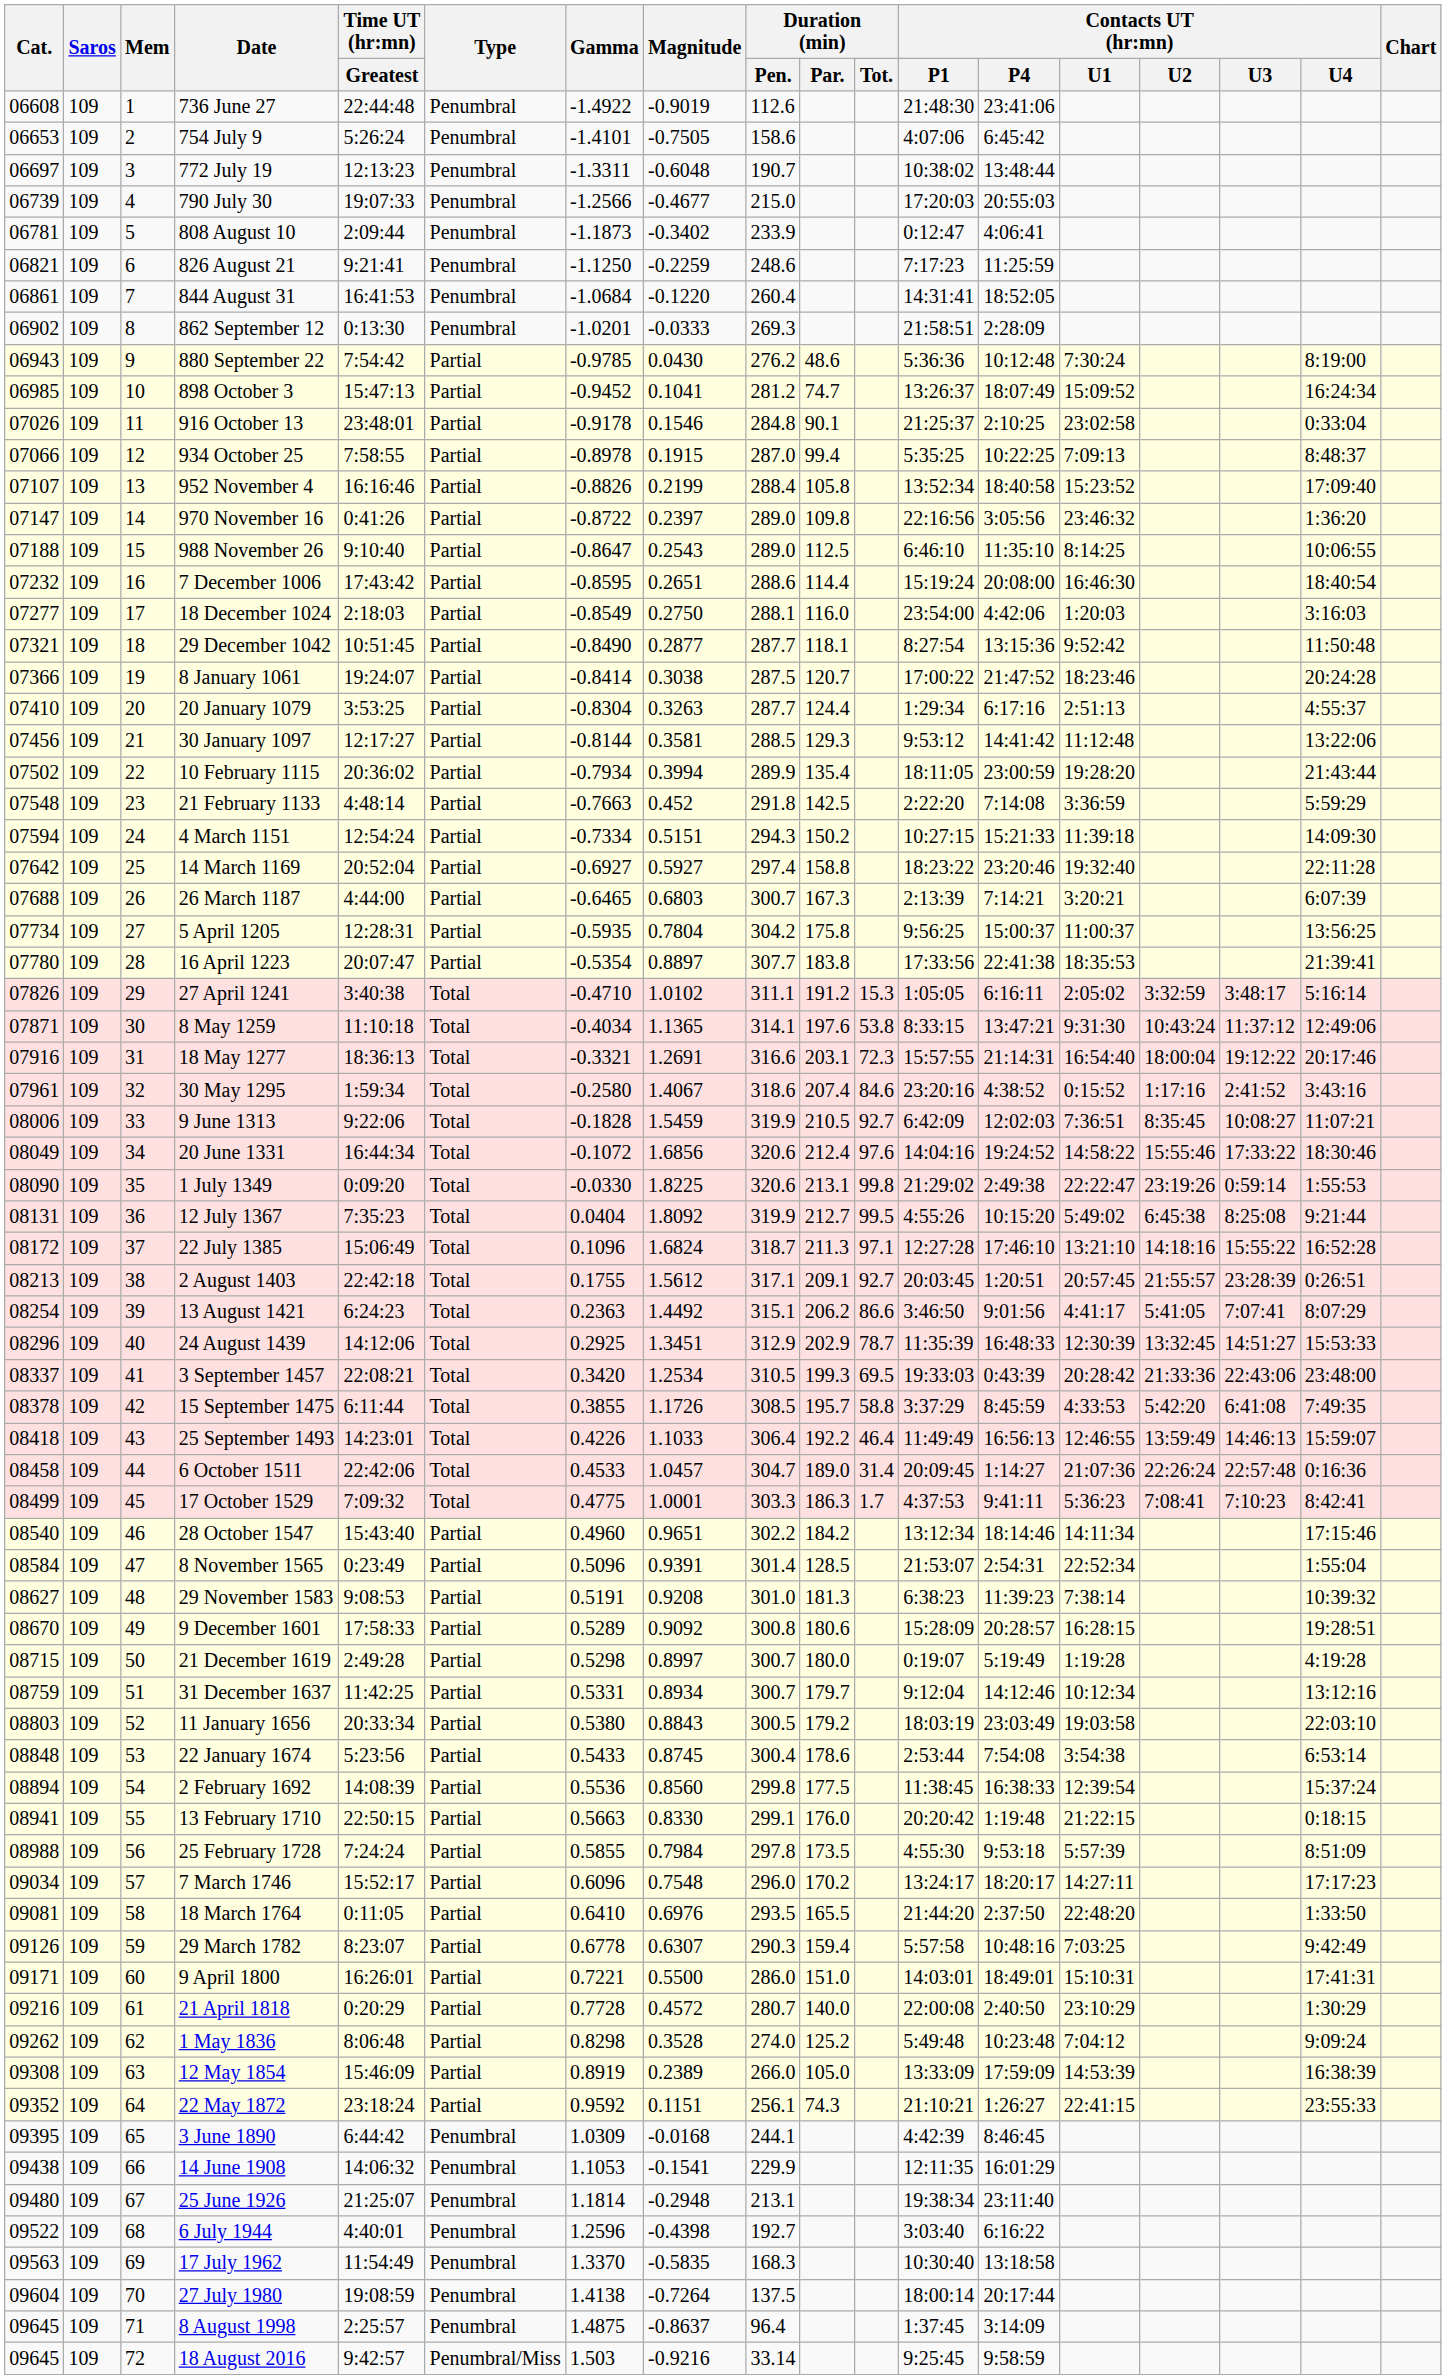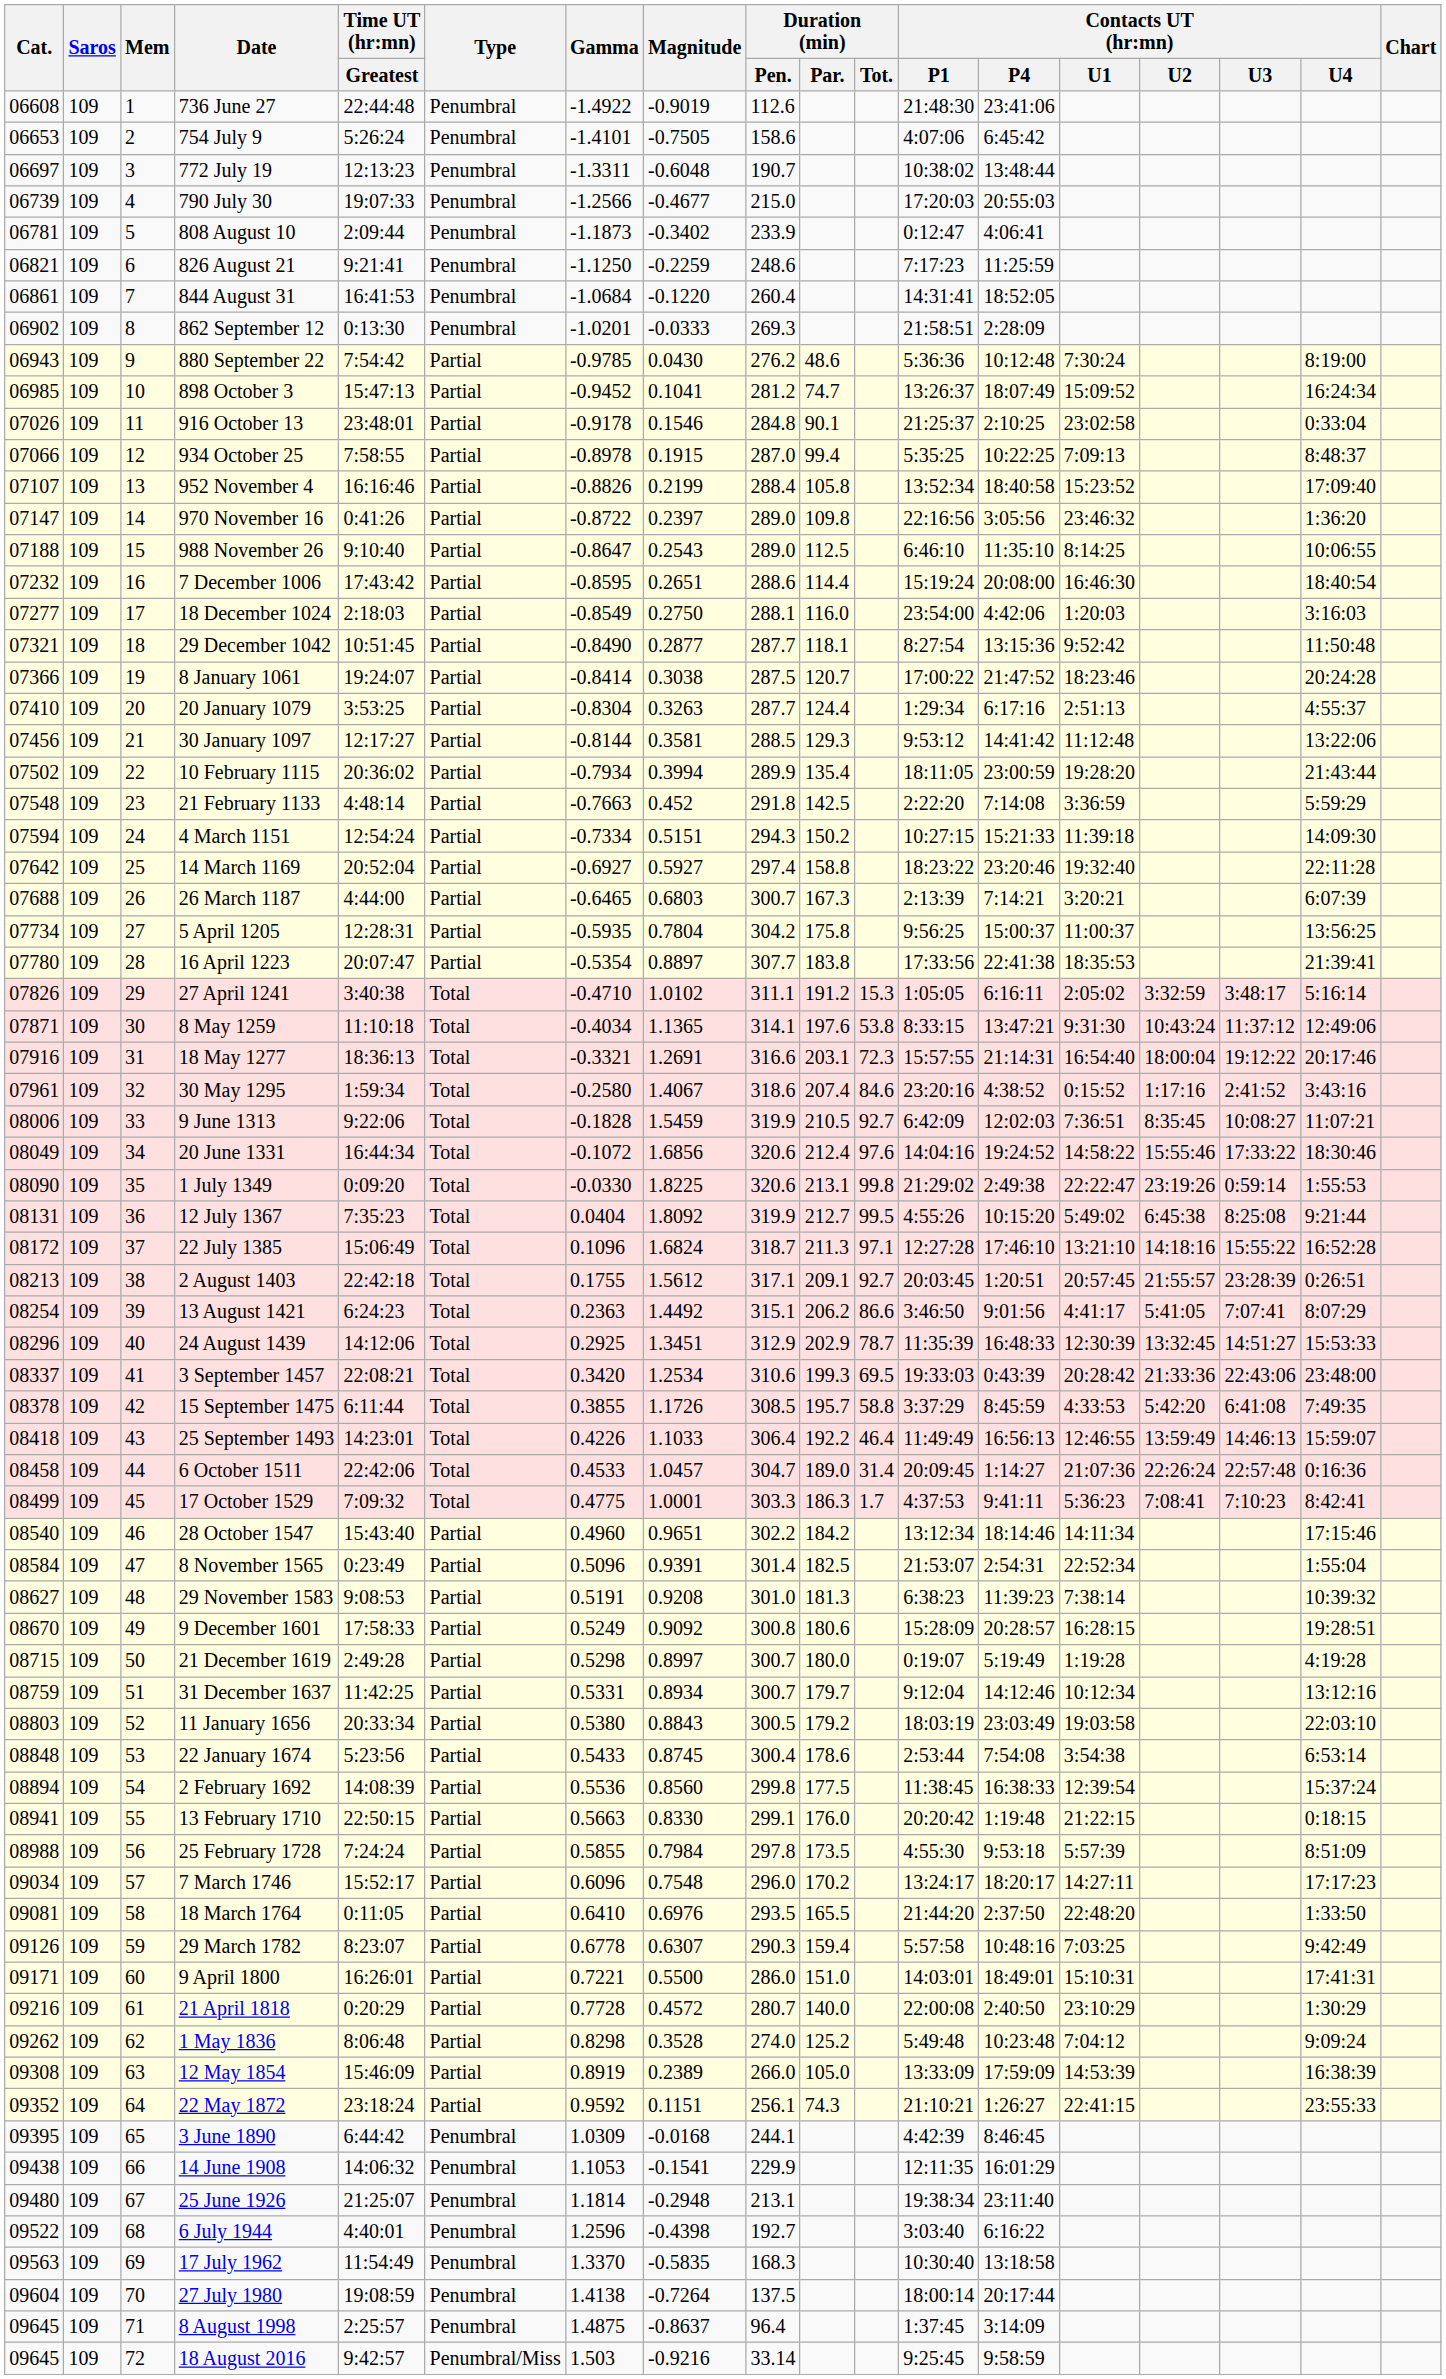3 September 1457 | Duration (min) / Pen.: 310.5 -> 310.6
8 November 1565 | Duration (min) / Par.: 128.5 -> 182.5
9 December 1601 | Gamma: 0.5289 -> 0.5249
